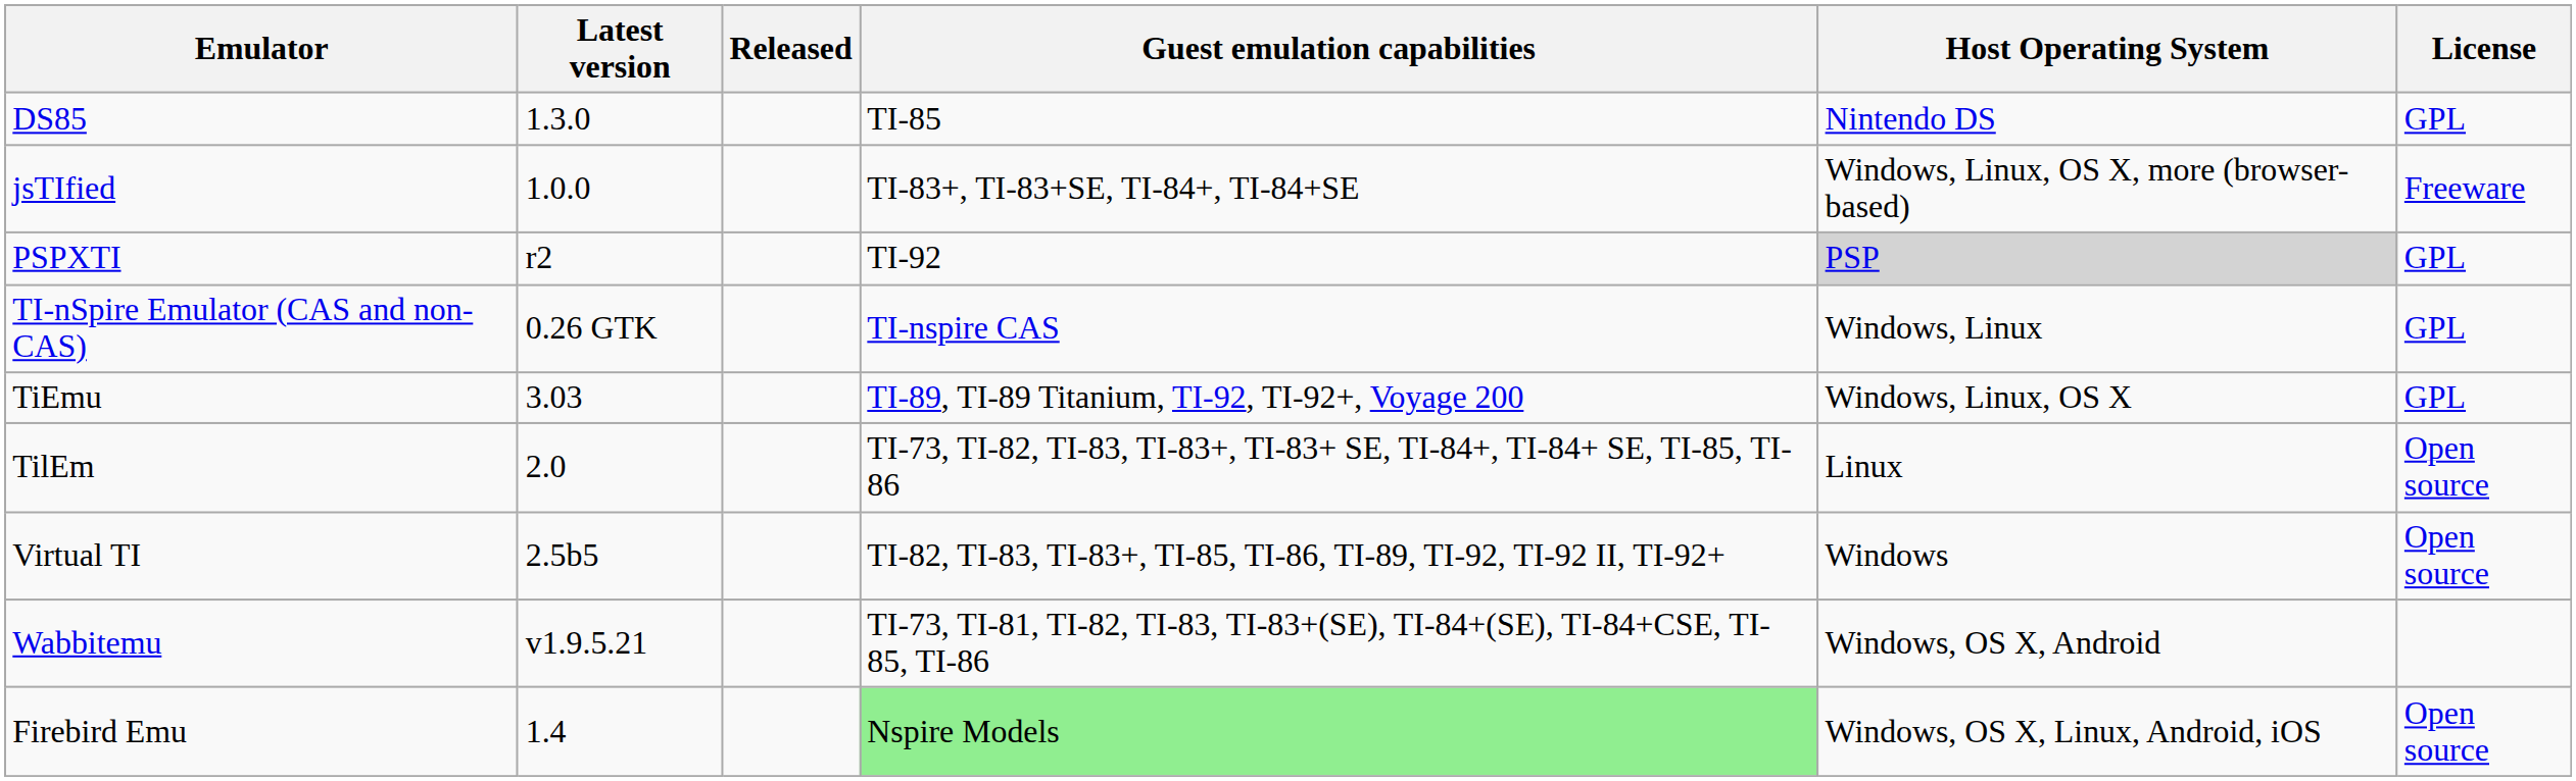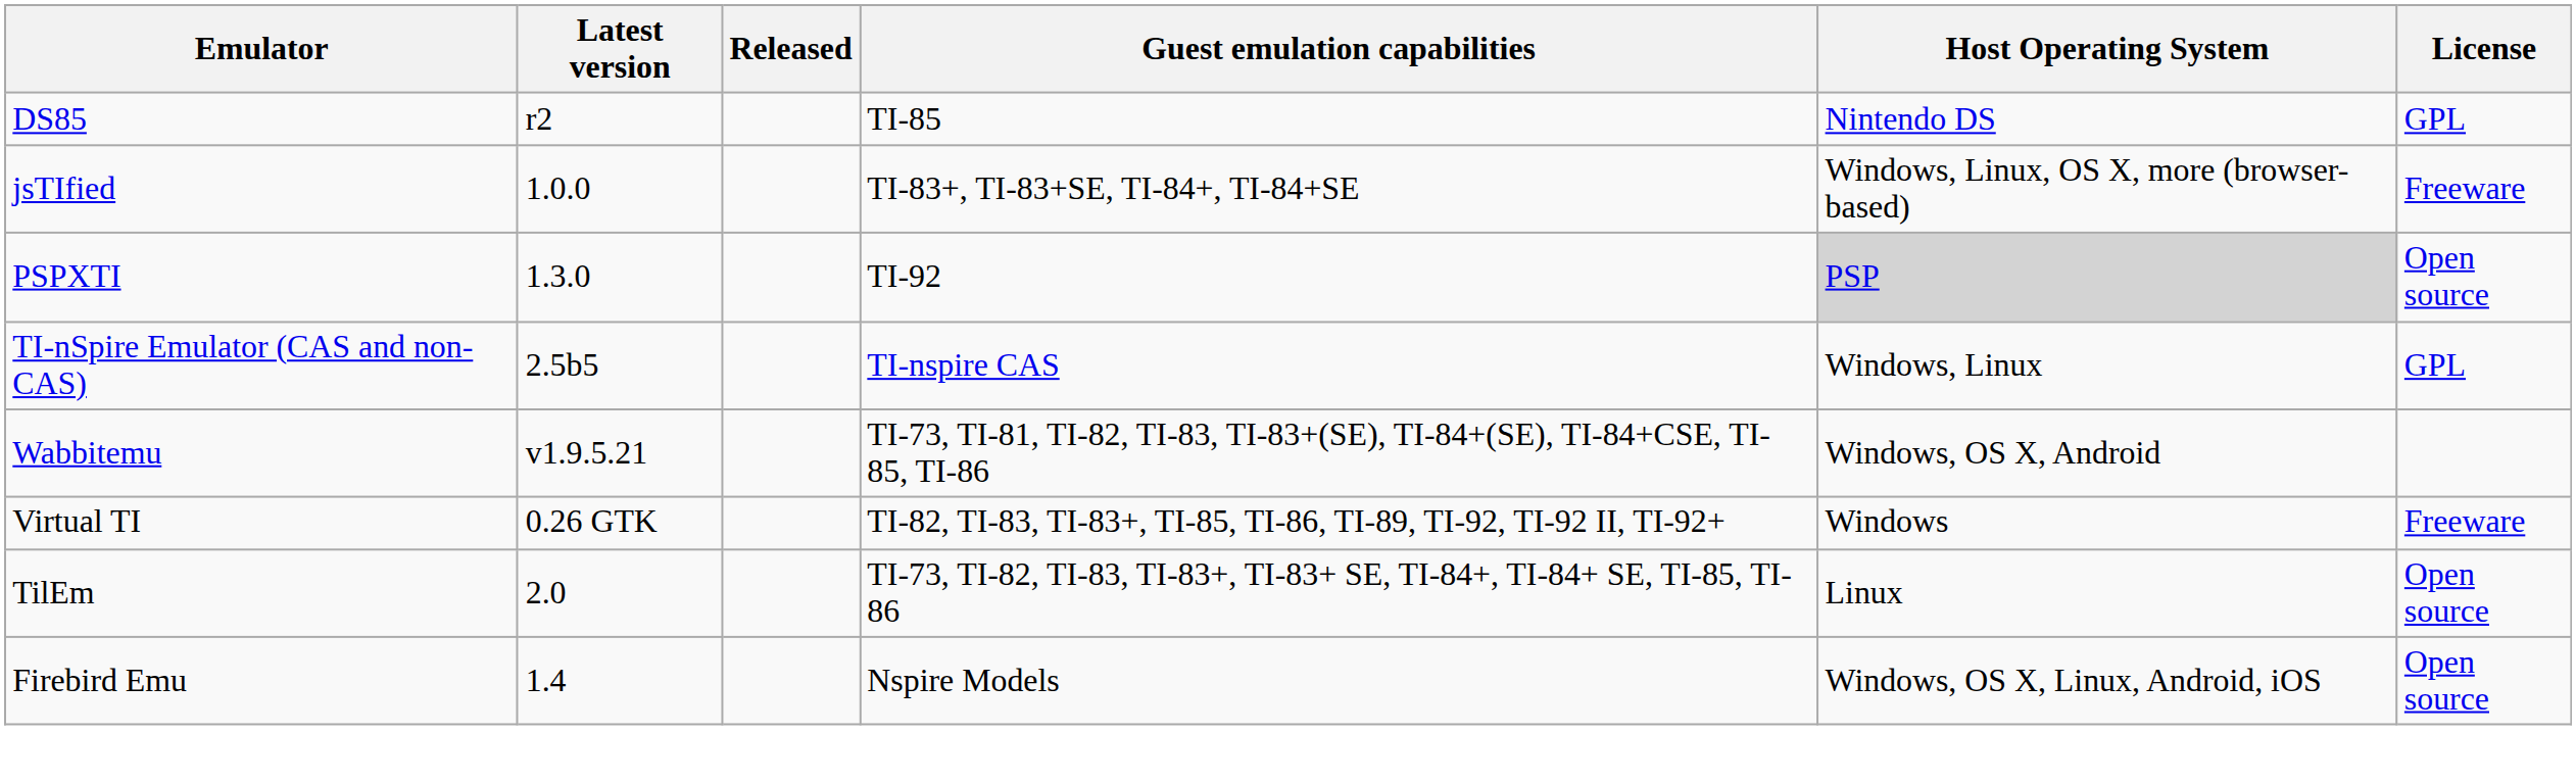DS85 | Latest version: 1.3.0 -> r2
PSPXTI | Latest version: r2 -> 1.3.0
PSPXTI | License: GPL -> Open source
TI-nSpire Emulator (CAS and non-CAS) | Latest version: 0.26 GTK -> 2.5b5
- row: TiEmu | 3.03 | TI-89, TI-89 Titanium, TI-92, TI-92+, Voyage 200 | Windows, Linux, OS X | GPL
rows swapped: TilEm <-> Wabbitemu
Virtual TI | Latest version: 2.5b5 -> 0.26 GTK
Virtual TI | License: Open source -> Freeware
Firebird Emu | Guest emulation capabilities: lightgreen background -> no background
